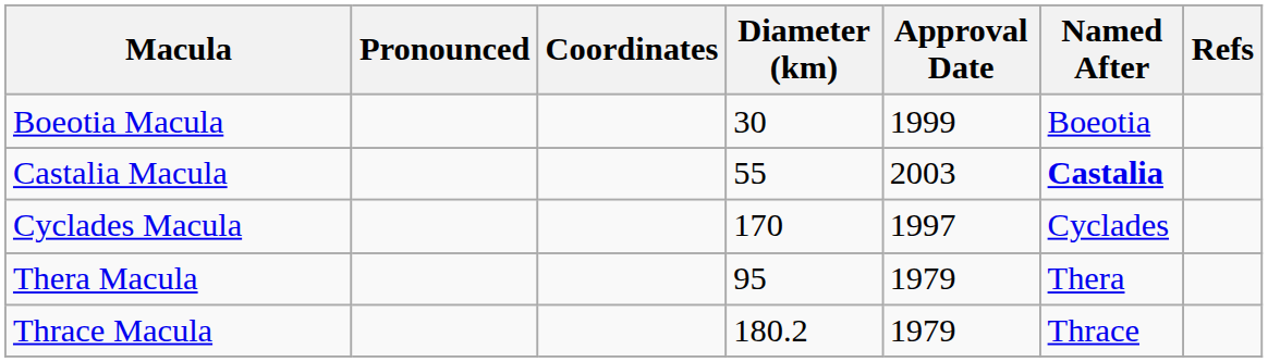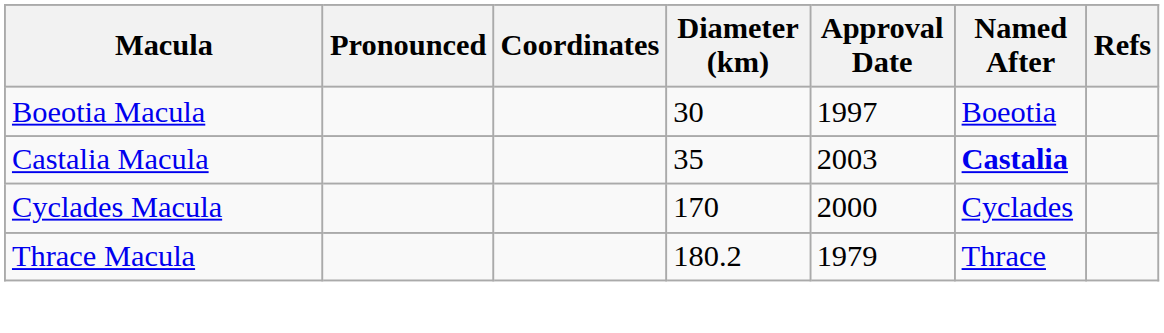Boeotia Macula | Approval Date: 1999 -> 1997
Castalia Macula | Diameter (km): 55 -> 35
Cyclades Macula | Approval Date: 1997 -> 2000
- row: Thera Macula | 95 | 1979 | Thera
